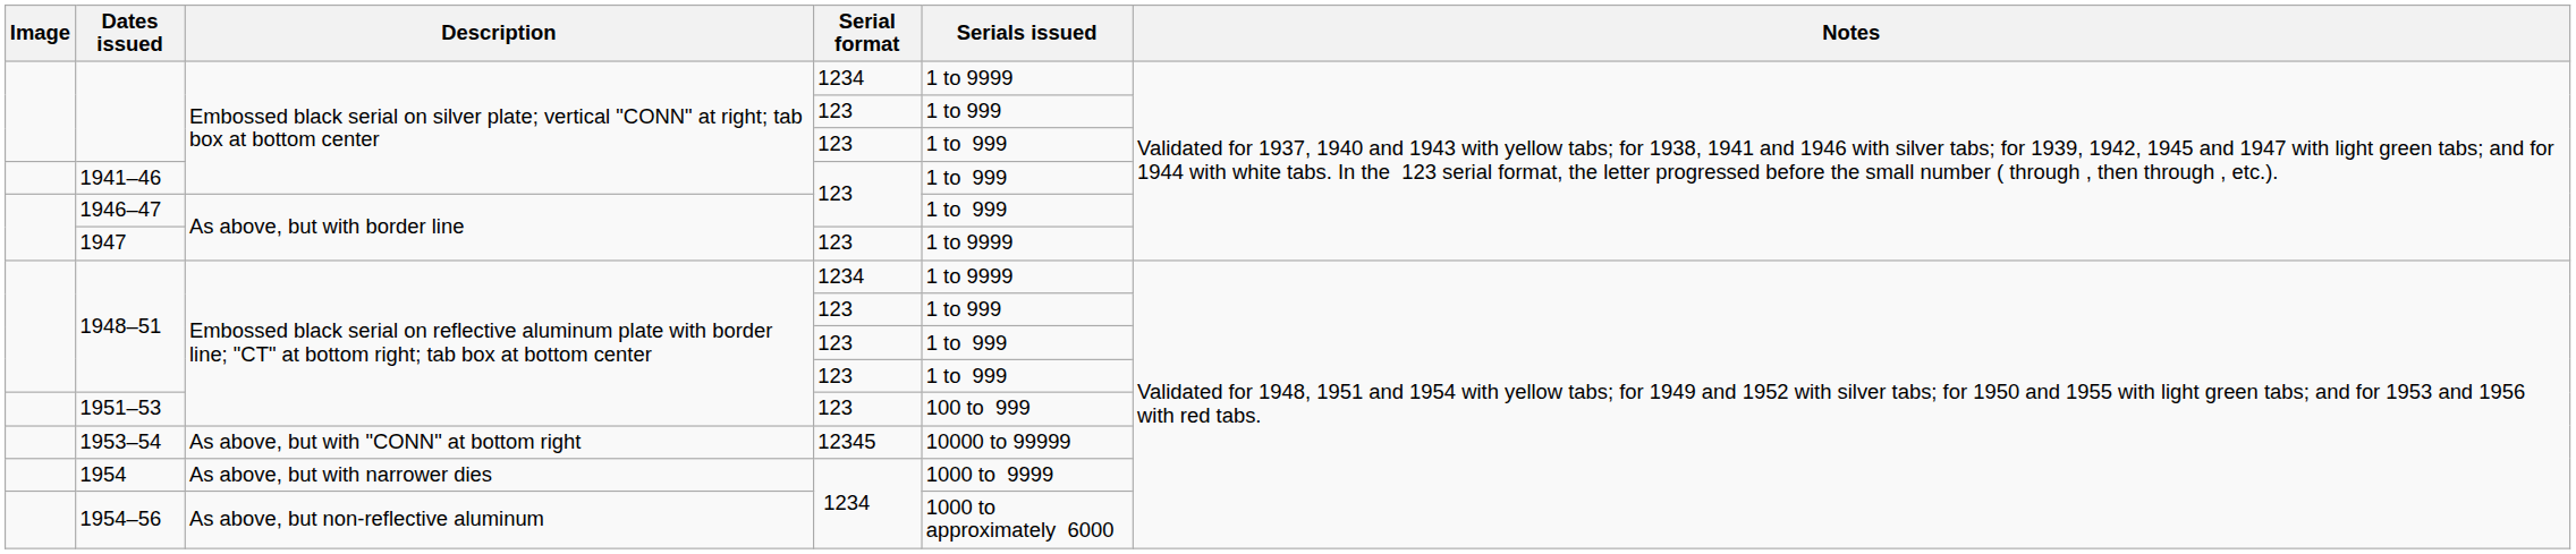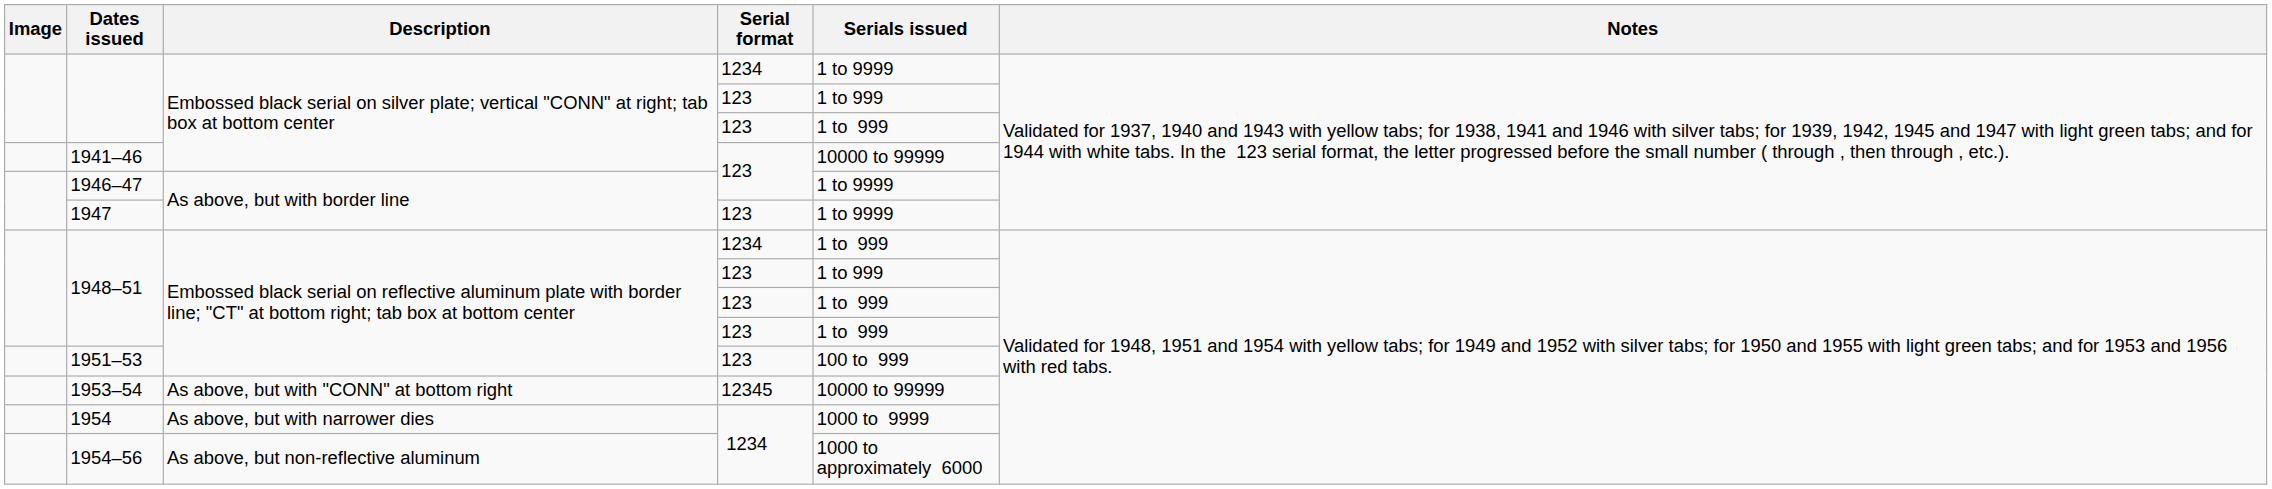1941–46 | Serials issued: 1 to 999 -> 10000 to 99999
1946–47 | Serials issued: 1 to 999 -> 1 to 9999
1948–51 / 1234 | Serials issued: 1 to 9999 -> 1 to 999
